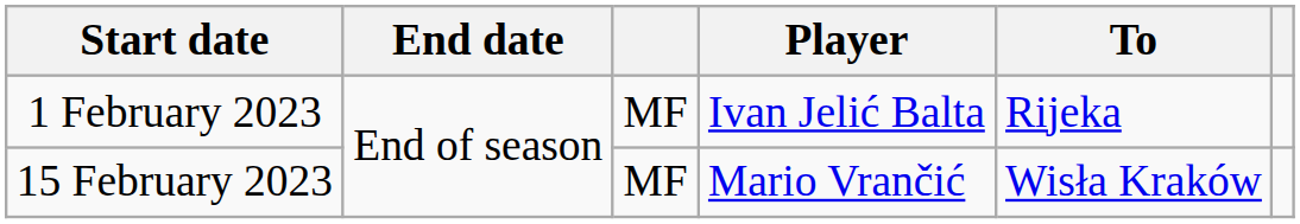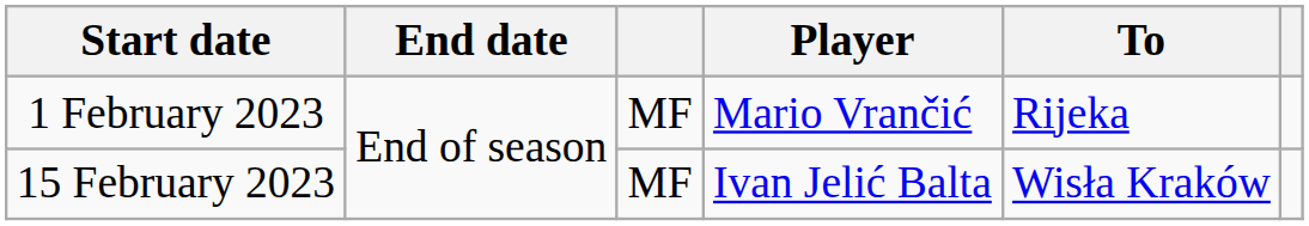1 February 2023 | Player: Ivan Jelić Balta -> Mario Vrančić
15 February 2023 | Player: Mario Vrančić -> Ivan Jelić Balta
